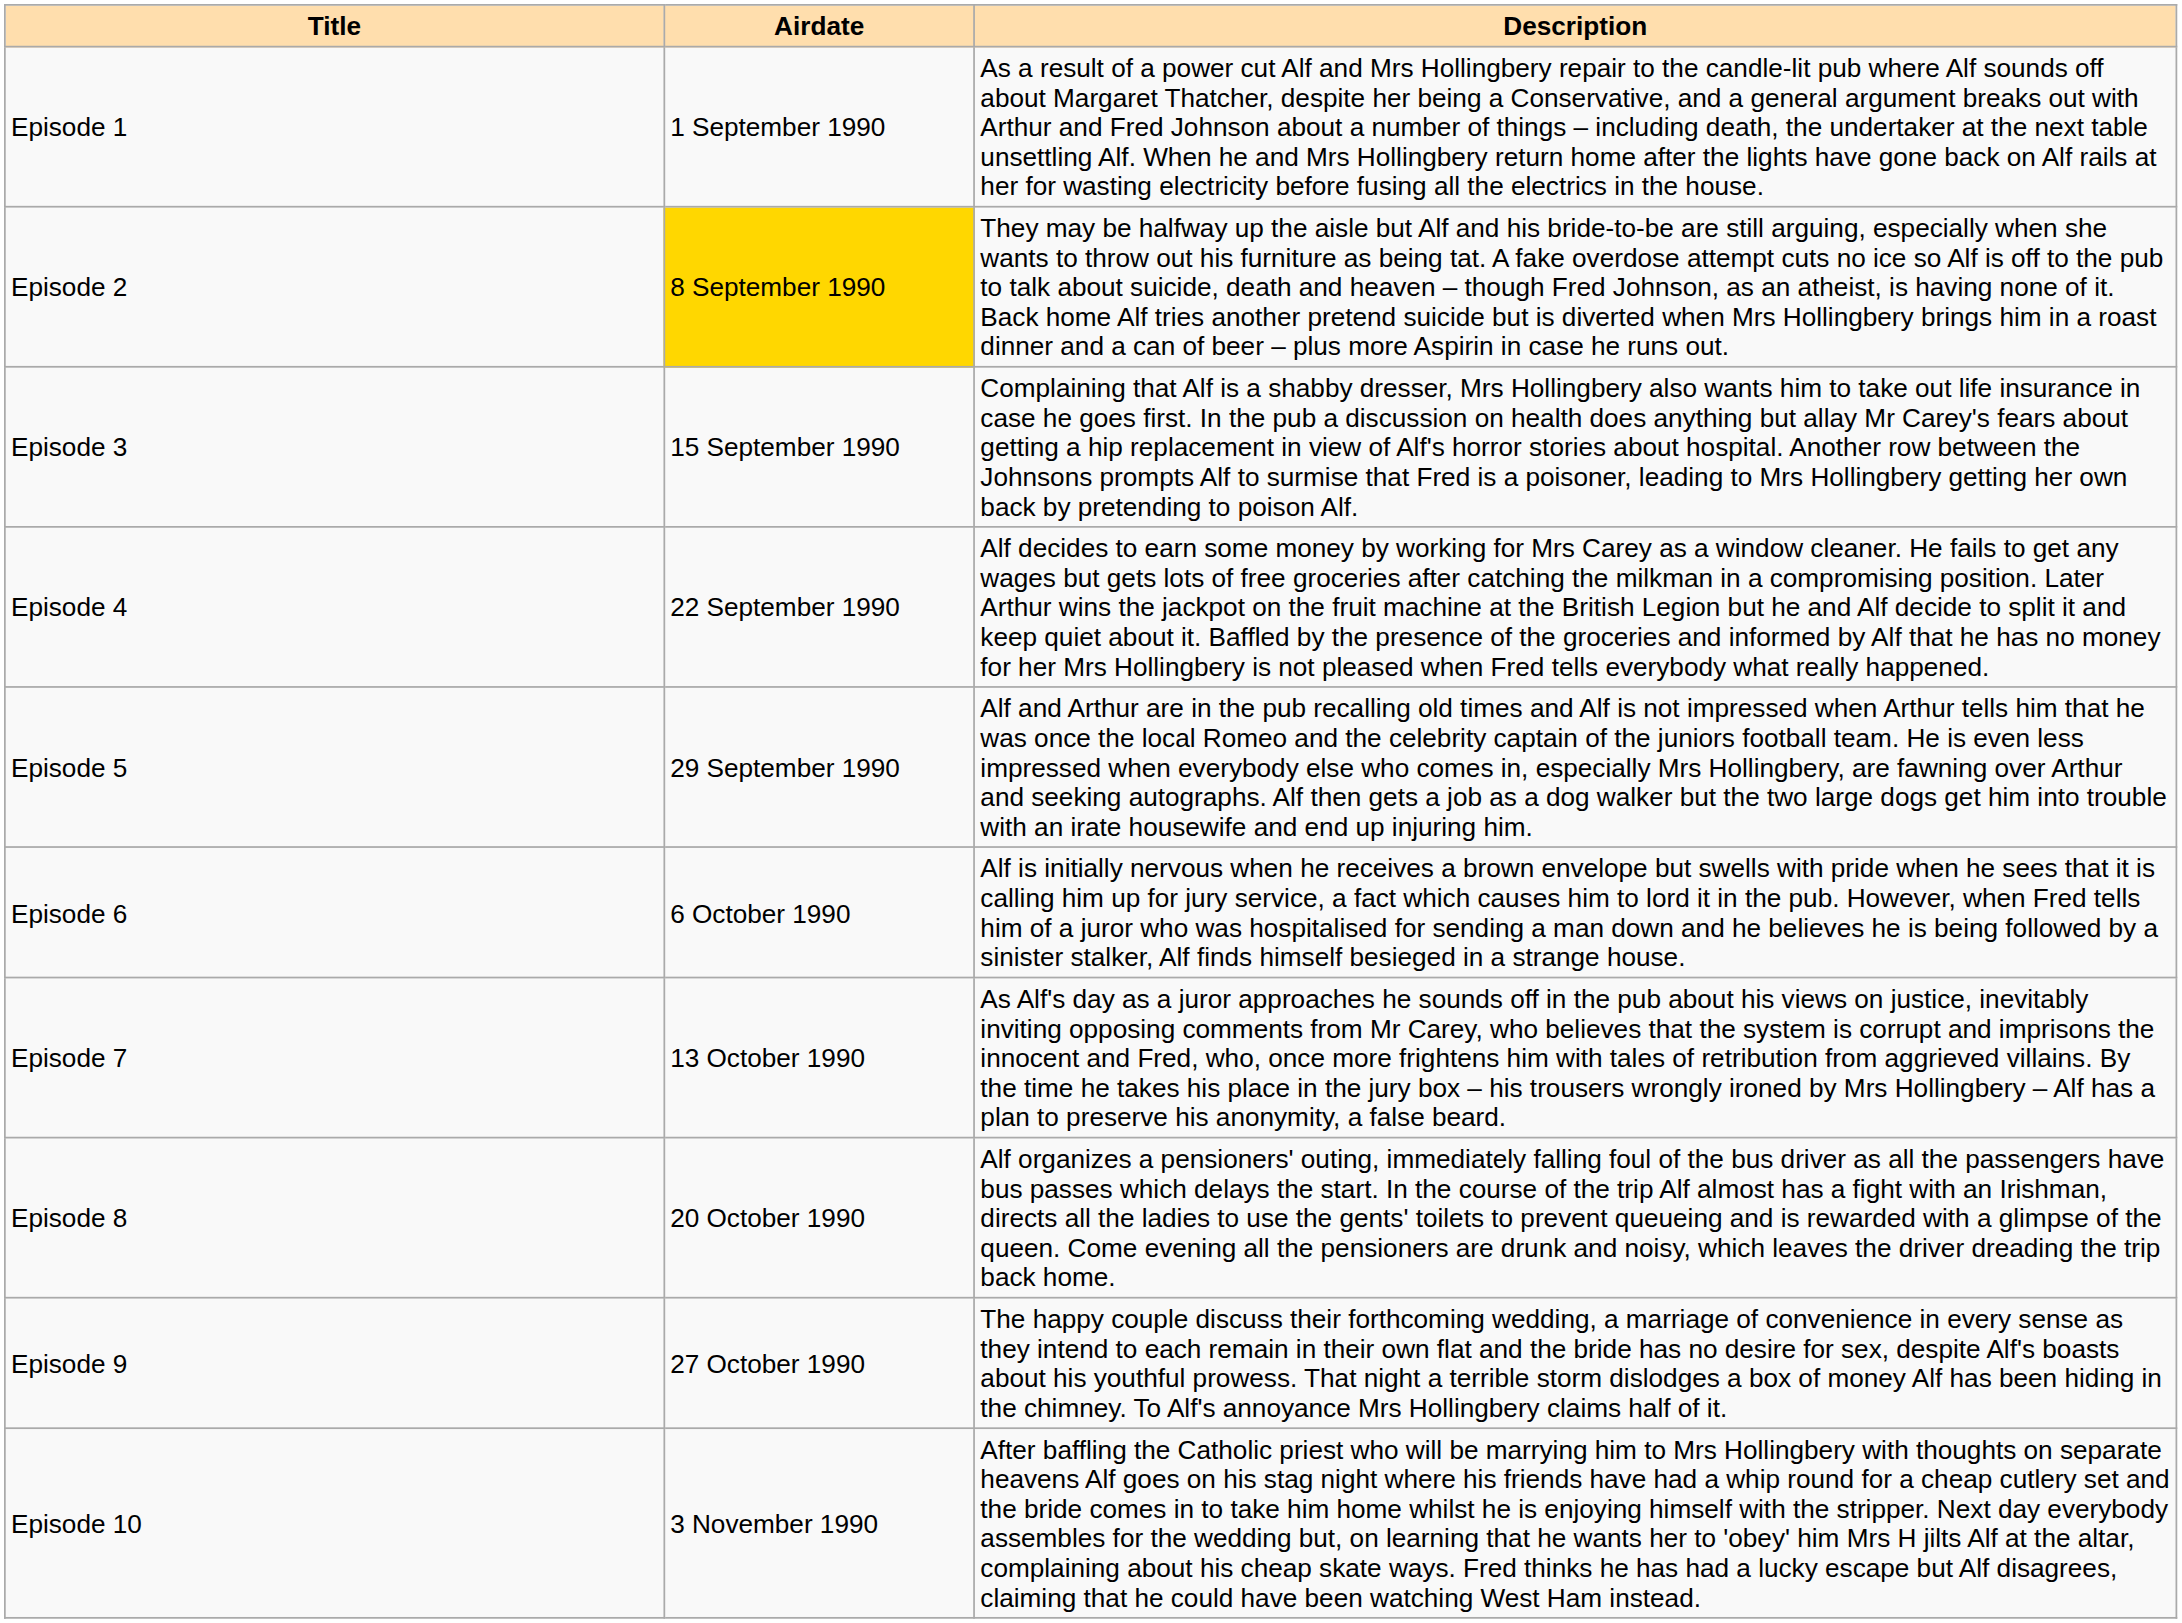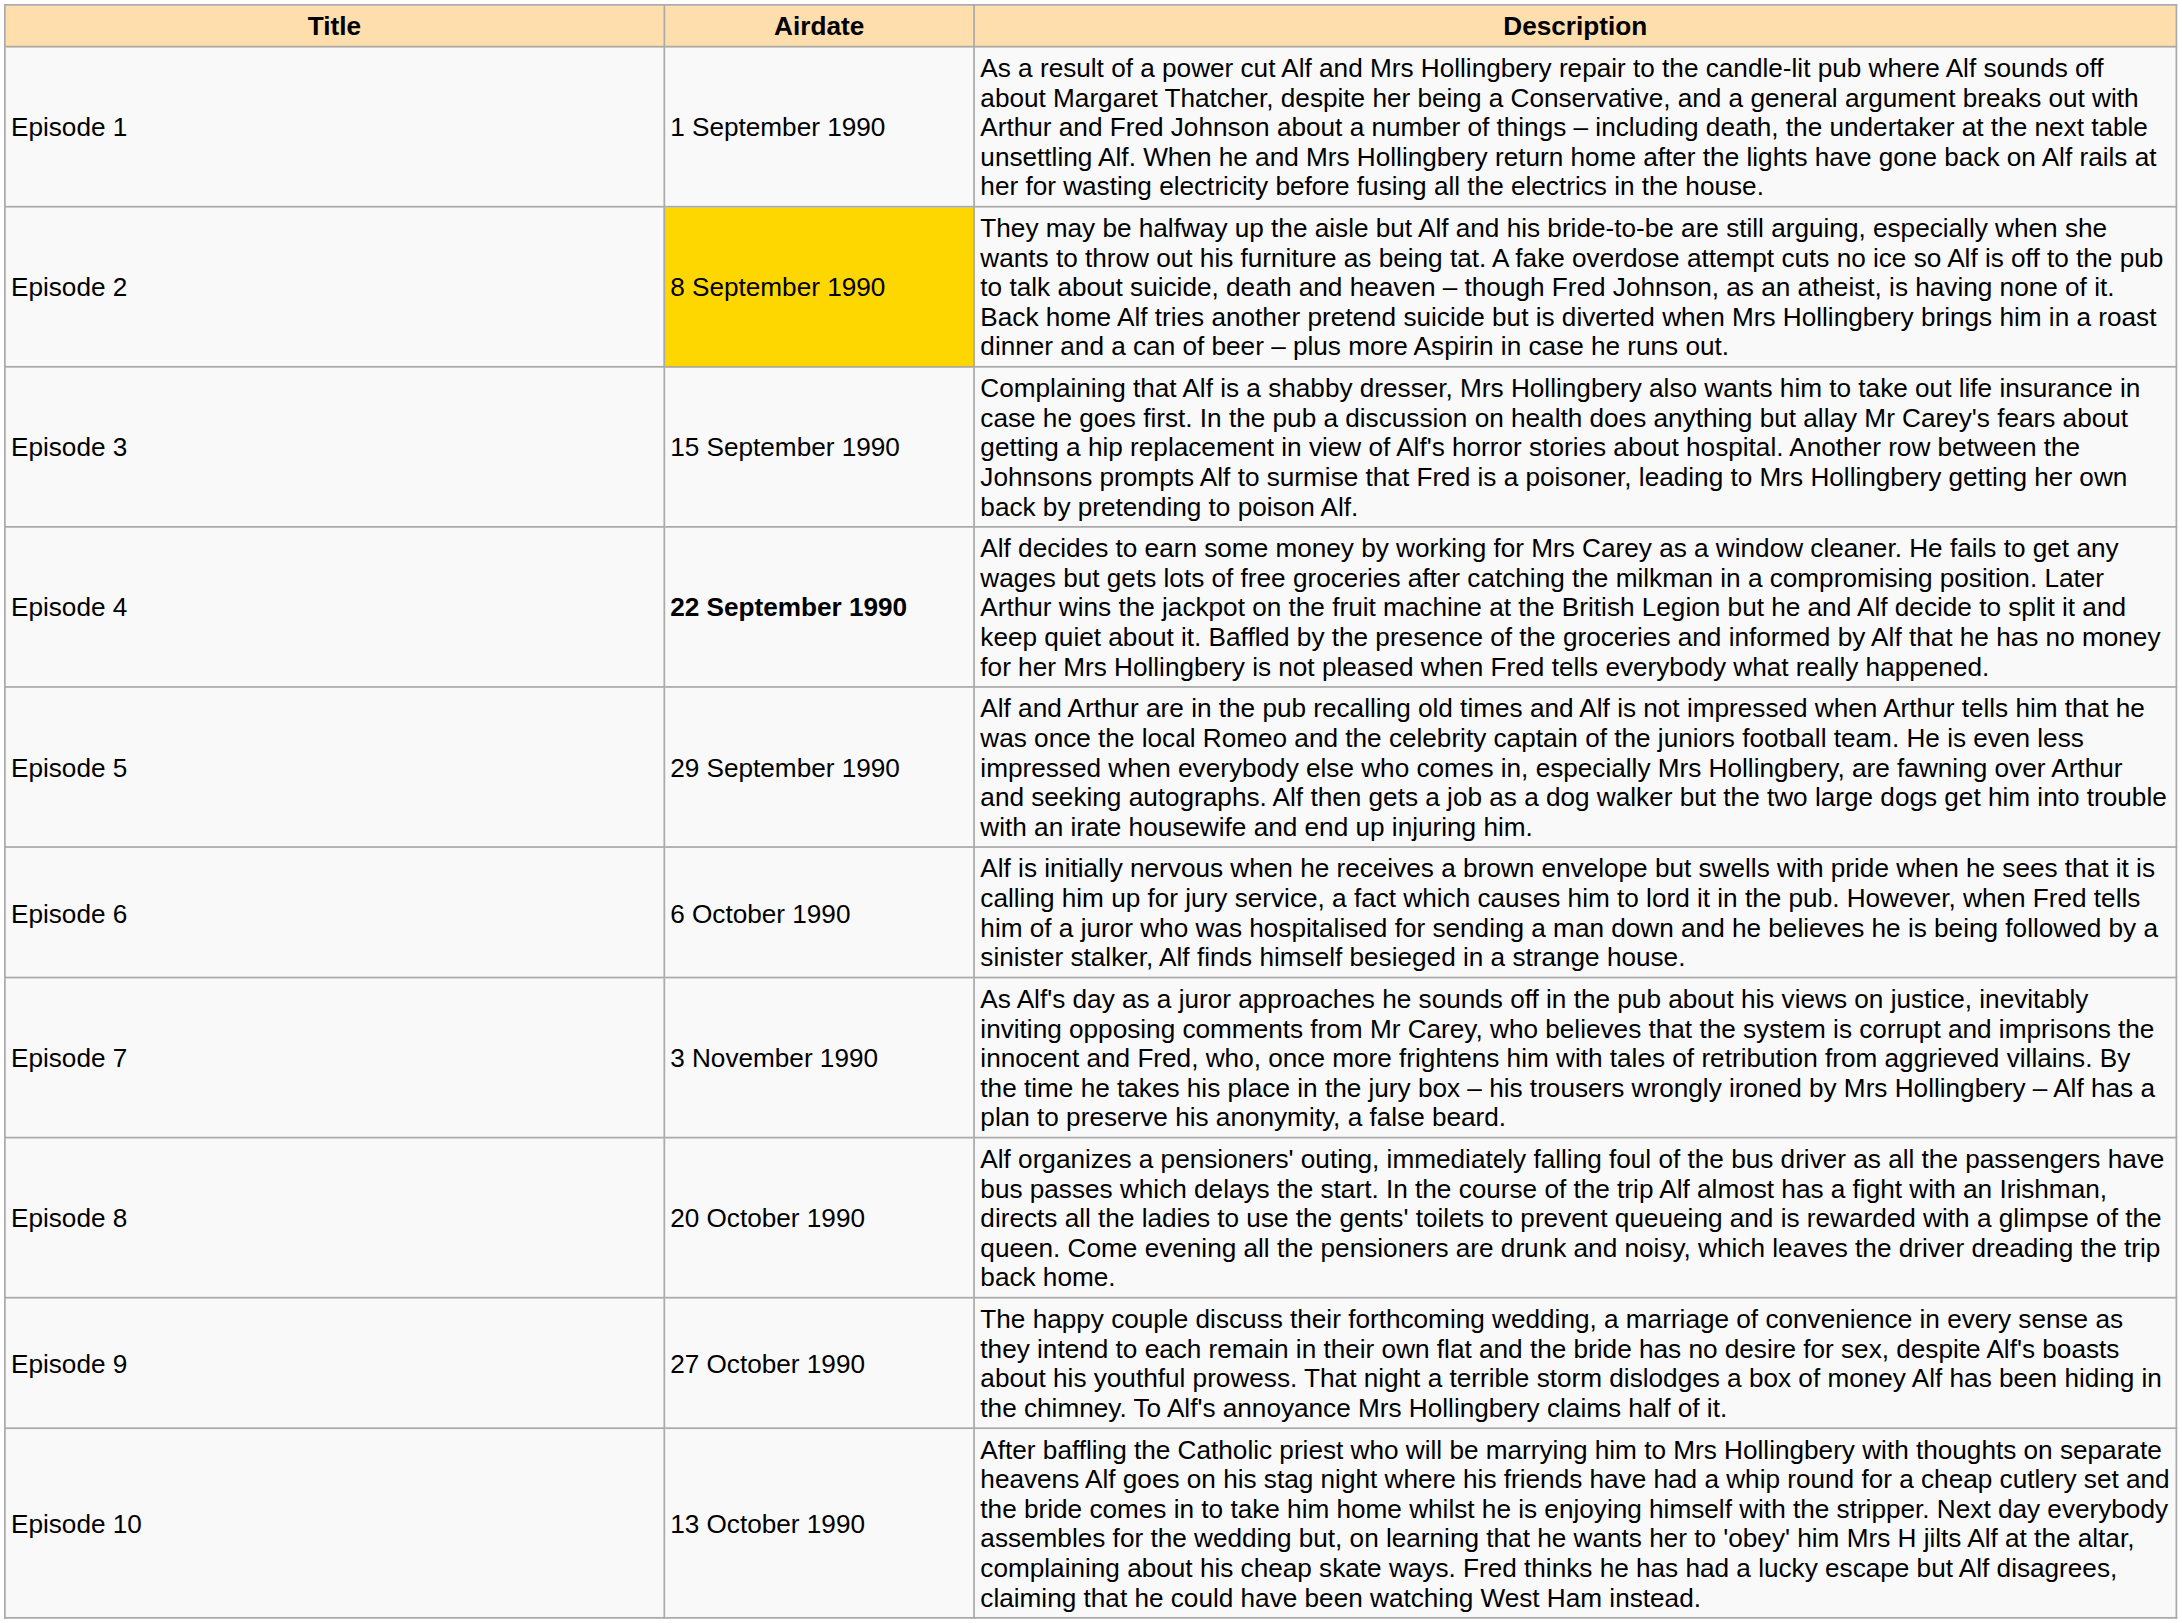Episode 4 | Airdate: normal -> bold
Episode 7 | Airdate: 13 October 1990 -> 3 November 1990
Episode 10 | Airdate: 3 November 1990 -> 13 October 1990
